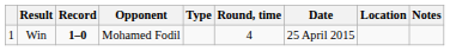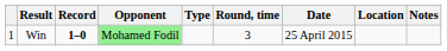Win | Opponent: no background -> lightgreen background
Win | Round, time: 4 -> 3
